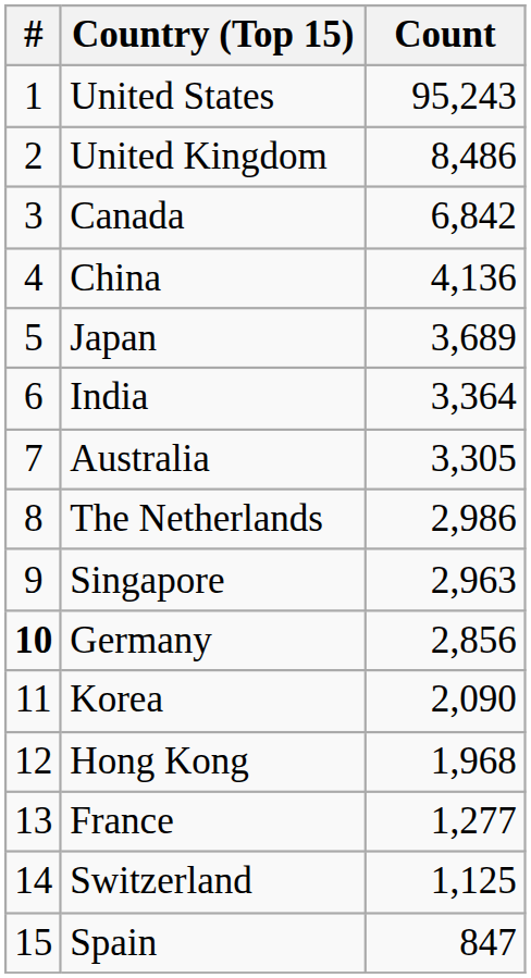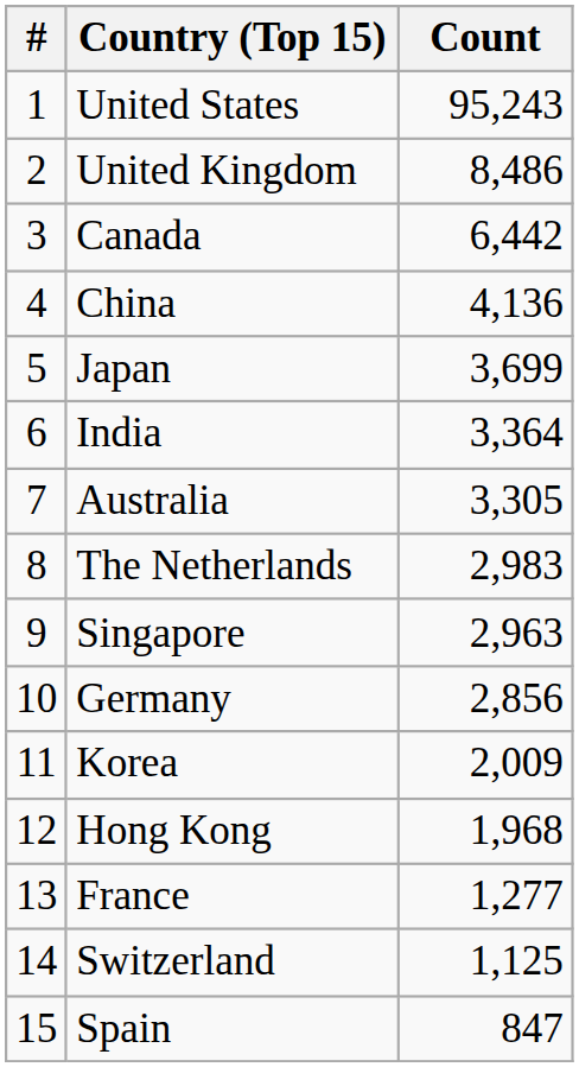Canada | Count: 6,842 -> 6,442
Japan | Count: 3,689 -> 3,699
The Netherlands | Count: 2,986 -> 2,983
Germany | #: bold -> normal
Korea | Count: 2,090 -> 2,009
